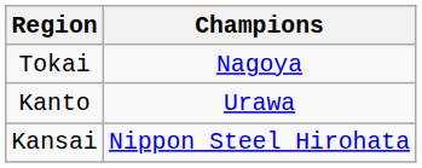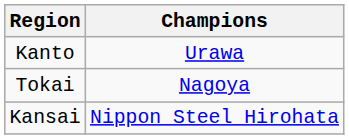rows swapped: Kanto <-> Tokai
